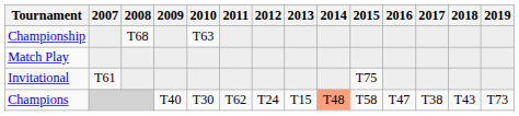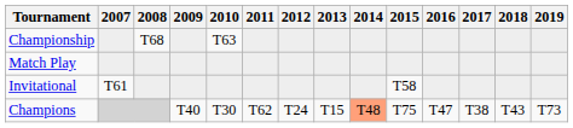Invitational | 2015: T75 -> T58
Champions | 2015: T58 -> T75
